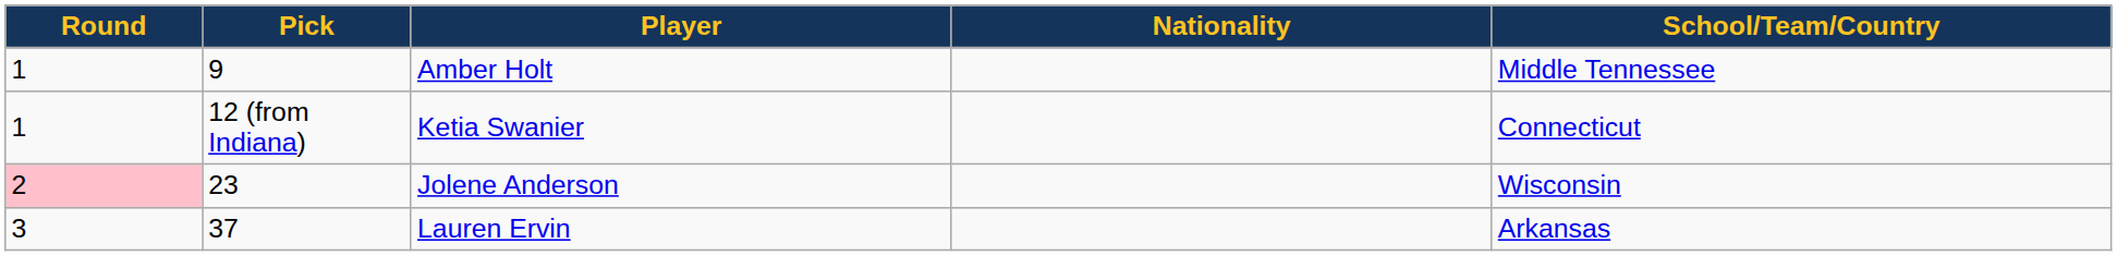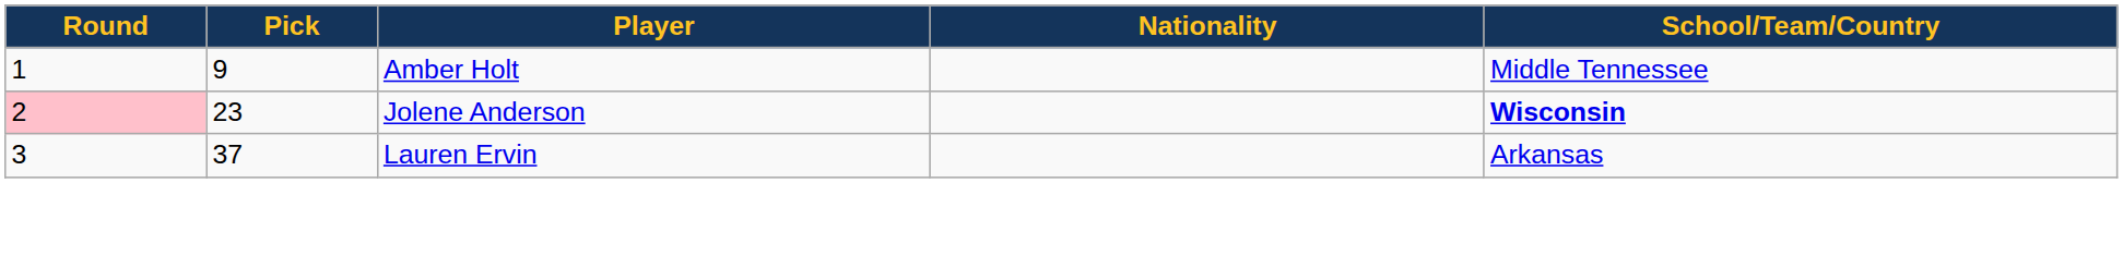- row: 1 | 12 (from Indiana) | Ketia Swanier | Connecticut
Jolene Anderson | School/Team/Country: normal -> bold
